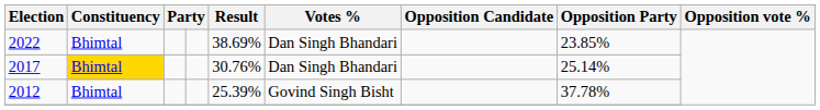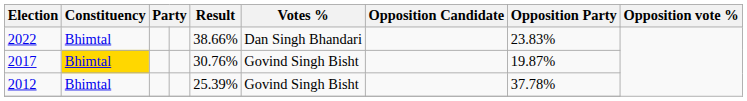2022 | Result: 38.69% -> 38.66%
2022 | column 8: 23.85% -> 23.83%
2017 | Votes %: Dan Singh Bhandari -> Govind Singh Bisht
2017 | column 8: 25.14% -> 19.87%
